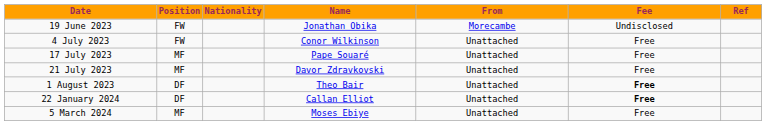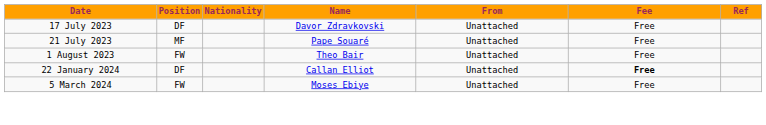- row: 19 June 2023 | FW | Jonathan Obika | Morecambe | Undisclosed
- row: 4 July 2023 | FW | Conor Wilkinson | Unattached | Free
17 July 2023 | Position: MF -> DF
17 July 2023 | Name: Pape Souaré -> Davor Zdravkovski
21 July 2023 | Name: Davor Zdravkovski -> Pape Souaré
1 August 2023 | Position: DF -> FW
1 August 2023 | Fee: bold -> normal
5 March 2024 | Position: MF -> FW
